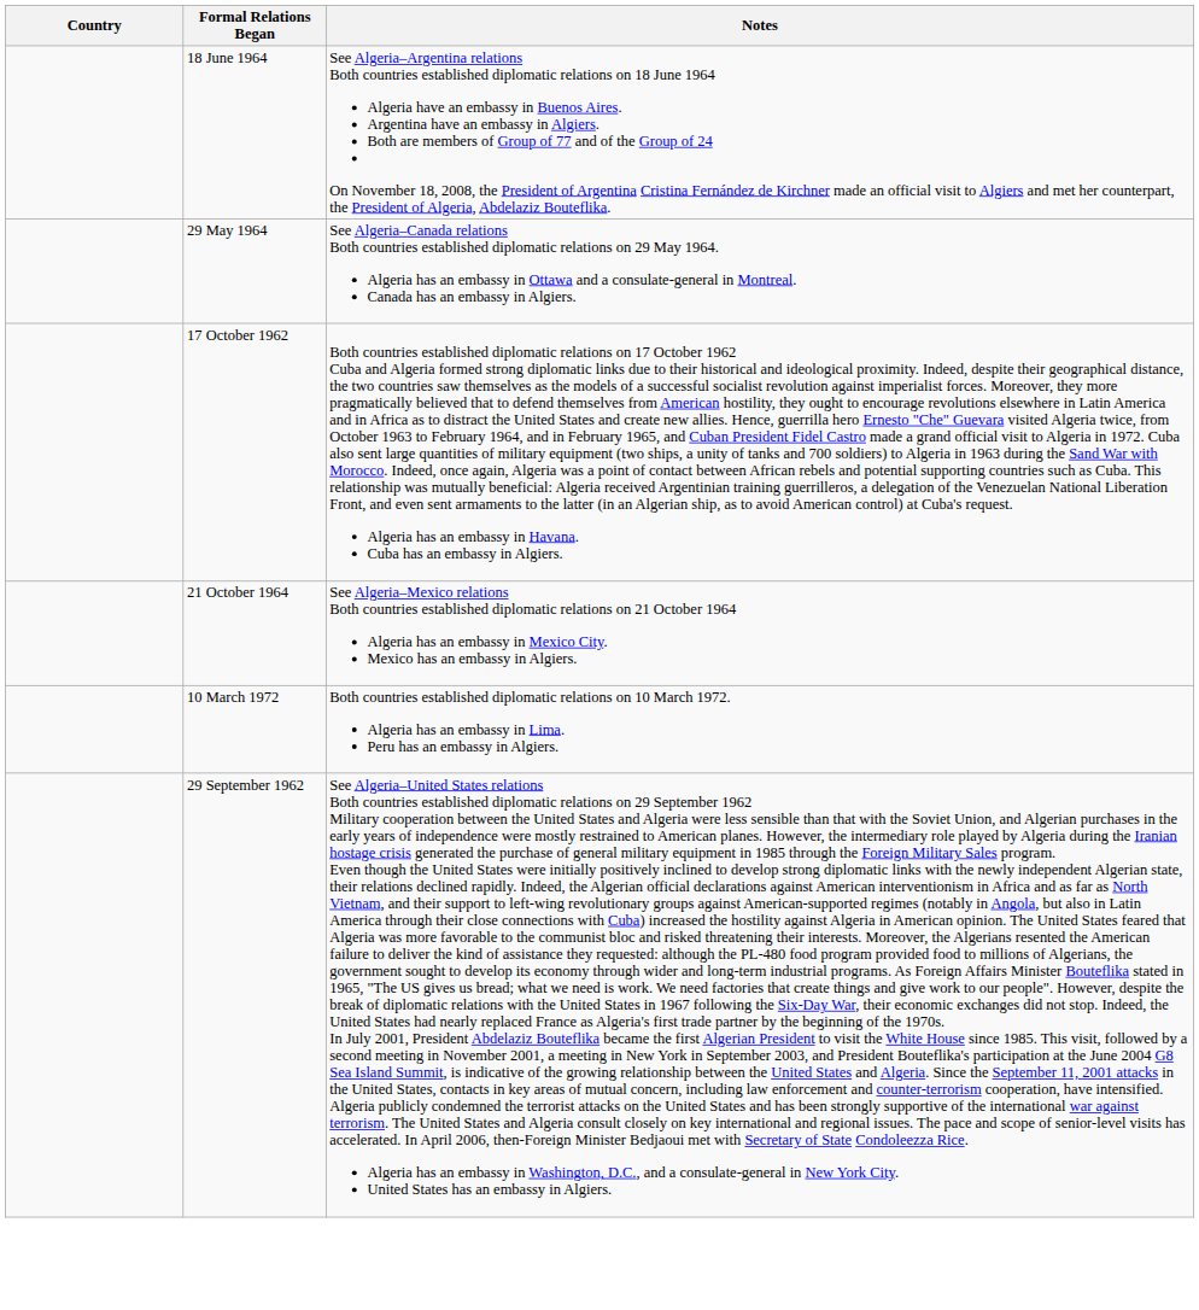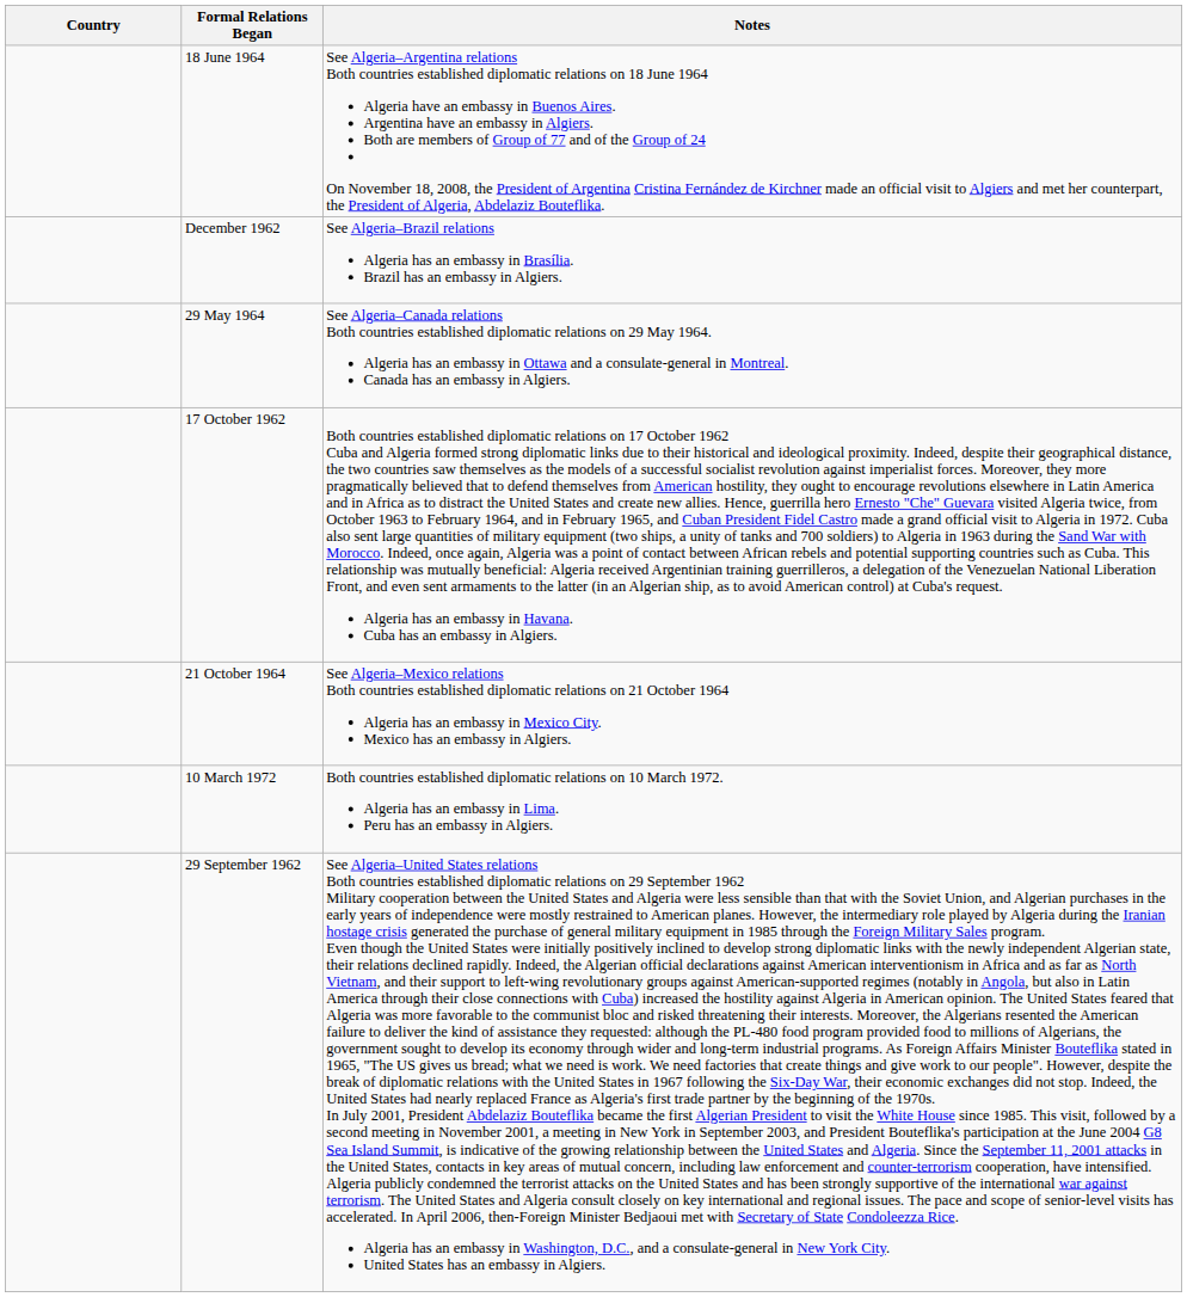+ row: December 1962 | See Algeria–Brazil relations Algeria has an embassy in Brasília. Brazil has an embassy in Algiers.
